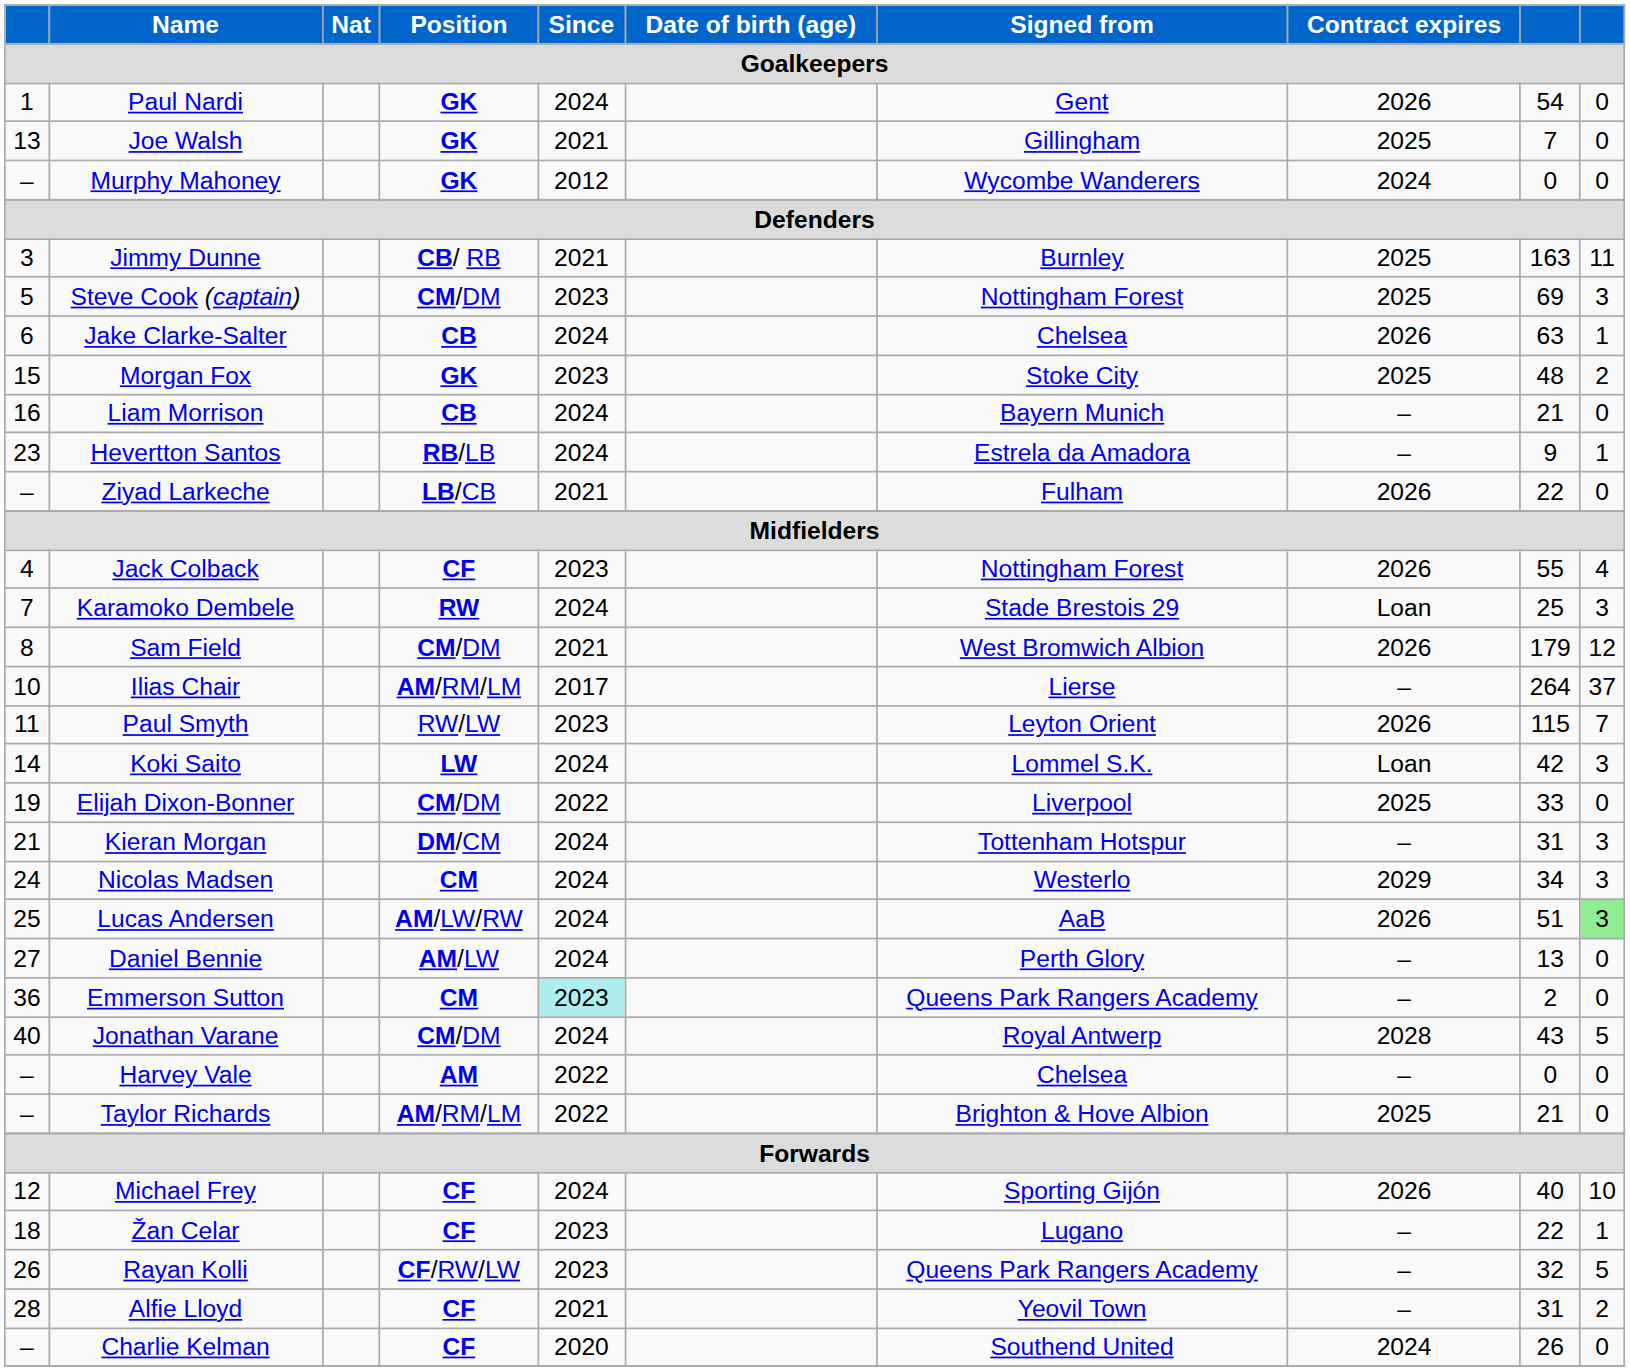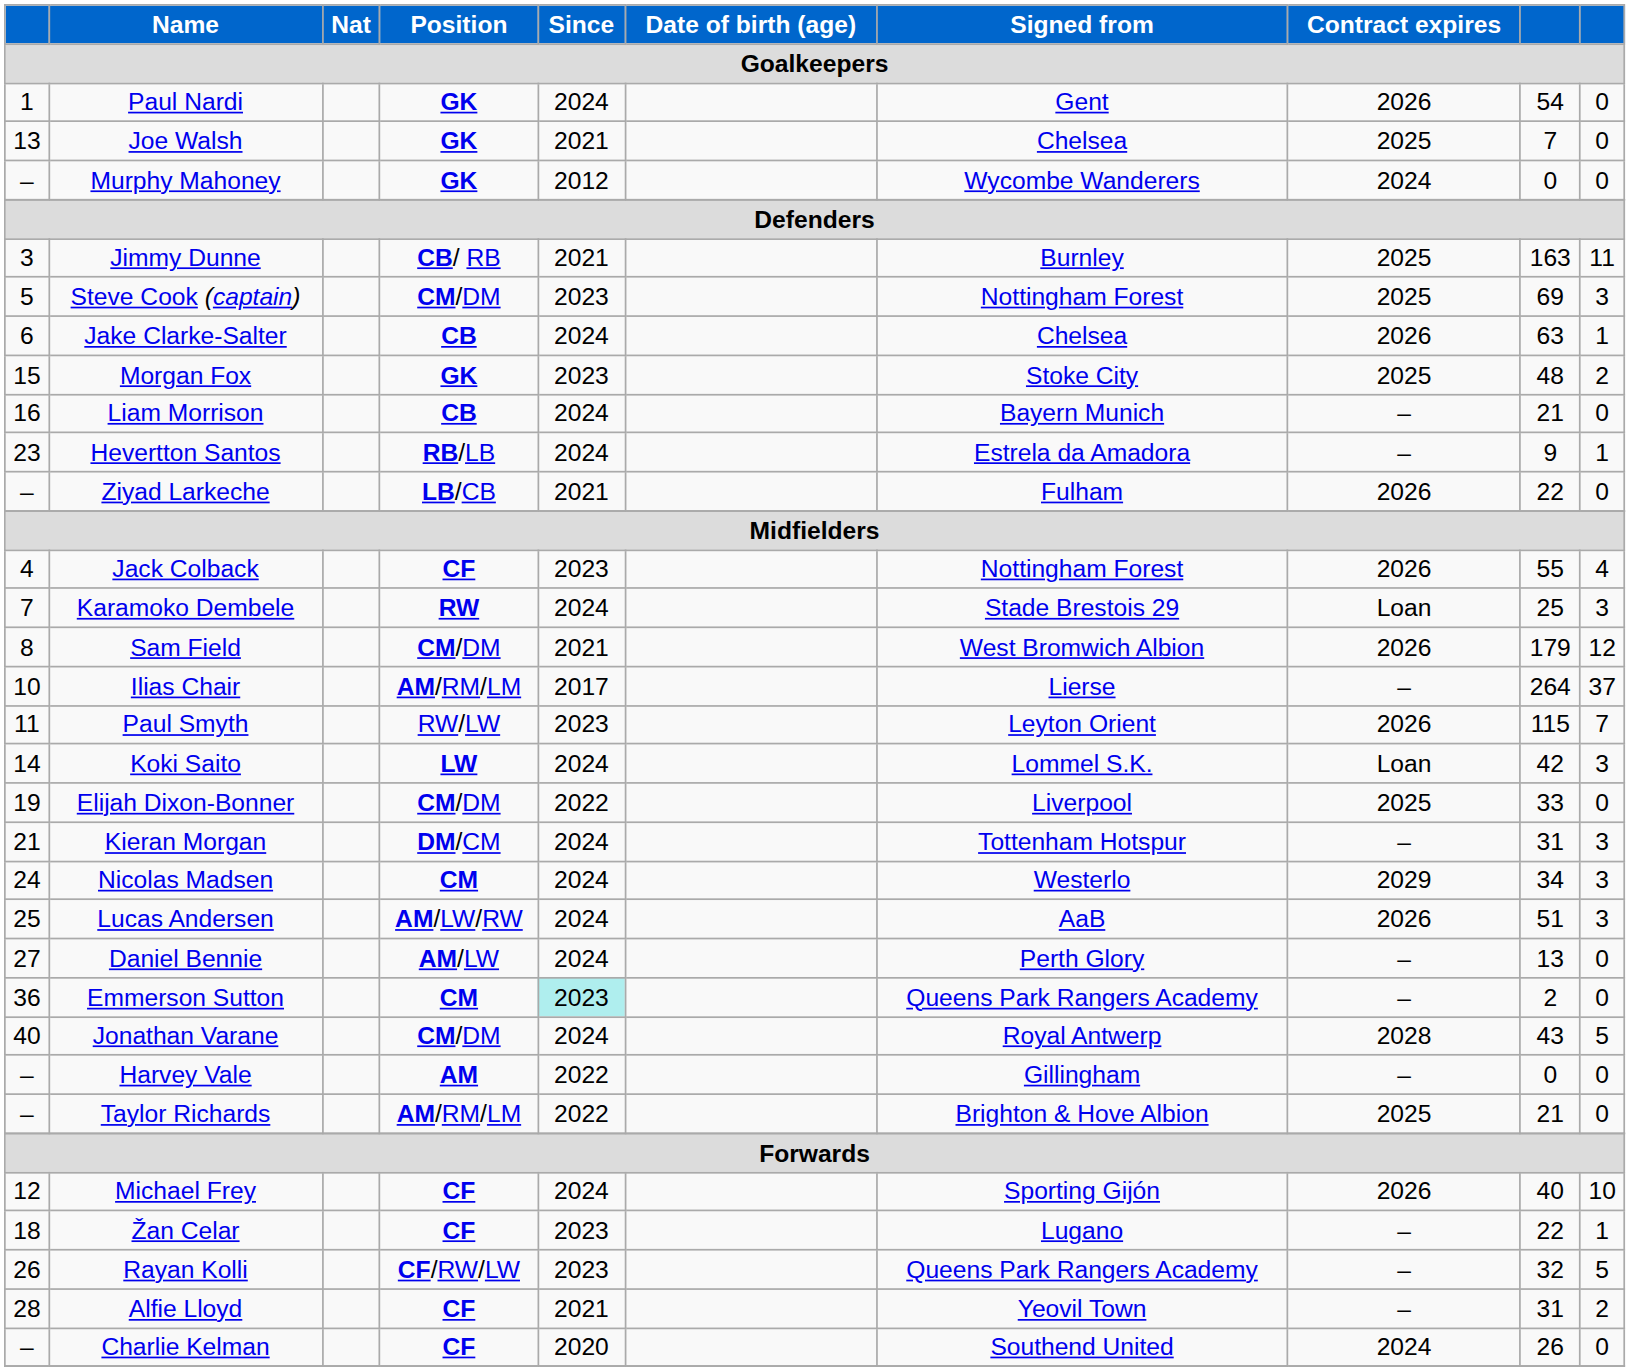Joe Walsh | Signed from: Gillingham -> Chelsea
Lucas Andersen | column 10: lightgreen background -> no background
Harvey Vale | Signed from: Chelsea -> Gillingham
